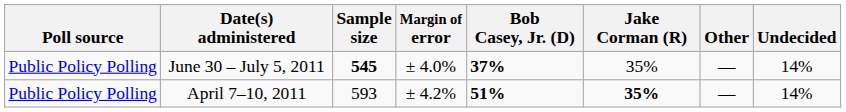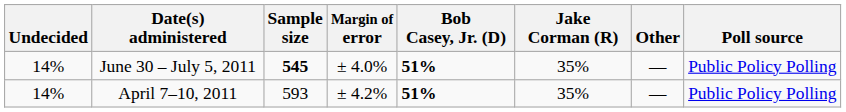columns swapped: Poll source <-> Undecided
June 30 – July 5, 2011 | Bob Casey, Jr. (D): 37% -> 51%
April 7–10, 2011 | Jake Corman (R): bold -> normal
